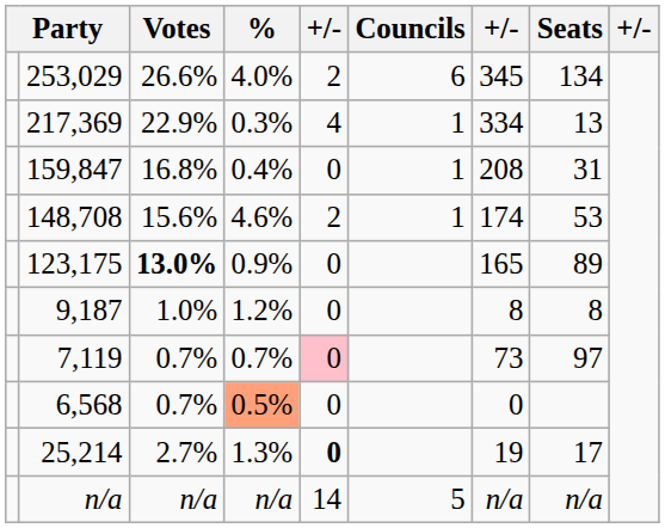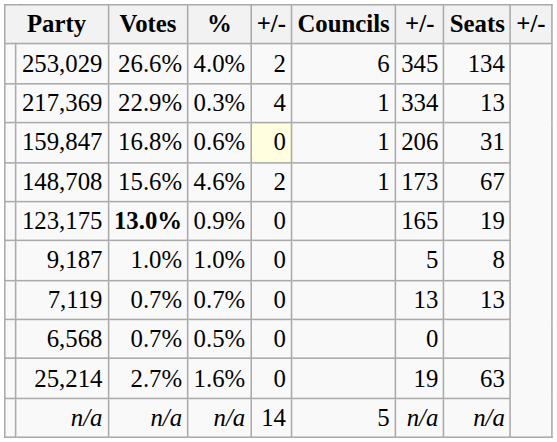159,847 | %: 0.4% -> 0.6%
159,847 | column 5: no background -> lightyellow background
159,847 | column 7: 208 -> 206
148,708 | column 7: 174 -> 173
148,708 | Seats: 53 -> 67
123,175 | Seats: 89 -> 19
9,187 | %: 1.2% -> 1.0%
9,187 | column 7: 8 -> 5
7,119 | column 5: pink background -> no background
7,119 | column 7: 73 -> 13
7,119 | Seats: 97 -> 13
6,568 | %: lightsalmon background -> no background
25,214 | %: 1.3% -> 1.6%
25,214 | column 5: bold -> normal
25,214 | Seats: 17 -> 63
